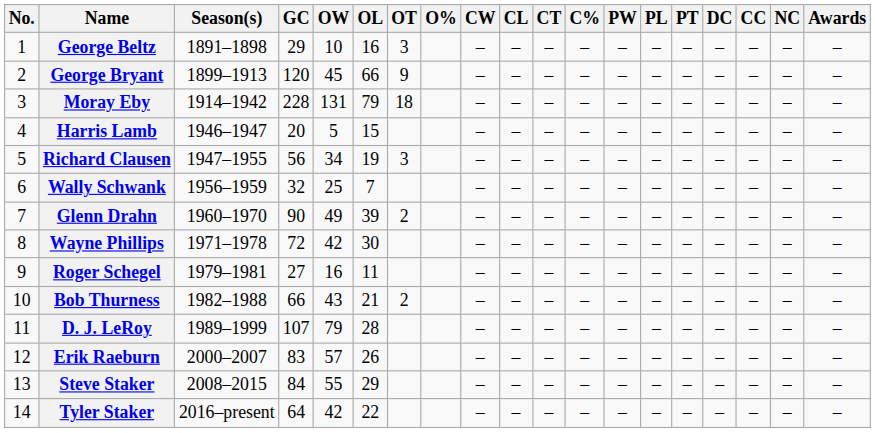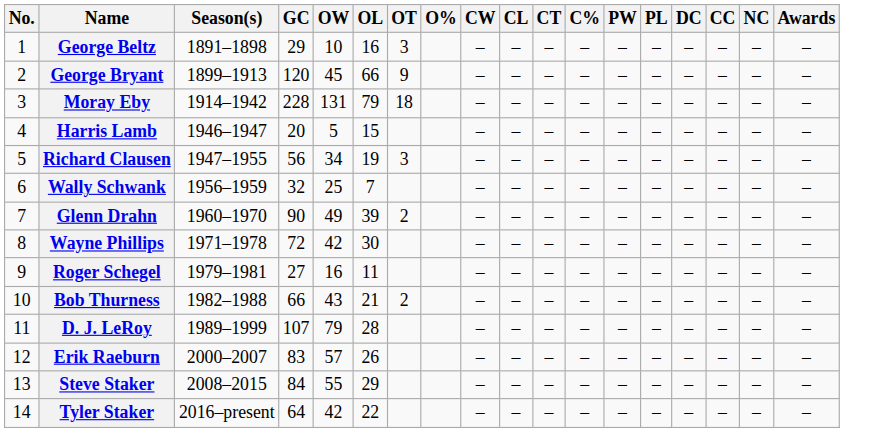- column: PT | – | – | – | – | – | – | – | – | – | – | – | – | – | –
